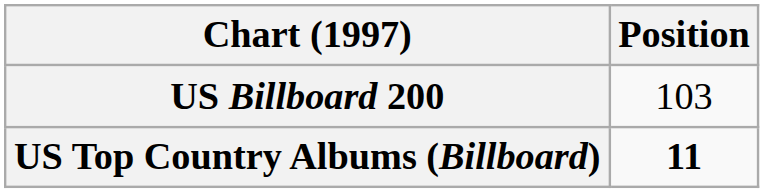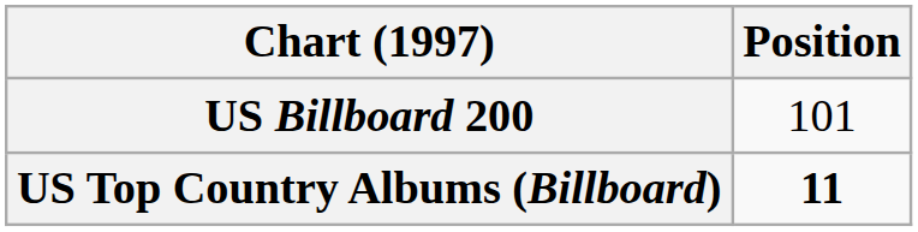US Billboard 200 | Position: 103 -> 101
